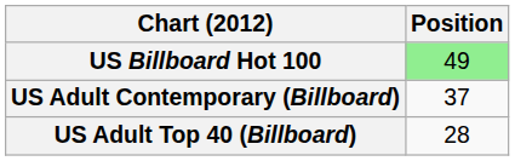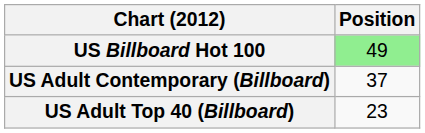US Adult Top 40 (Billboard) | Position: 28 -> 23
